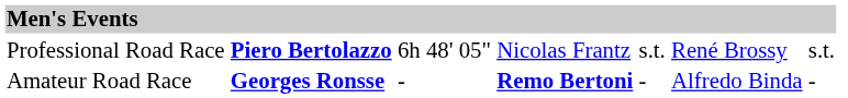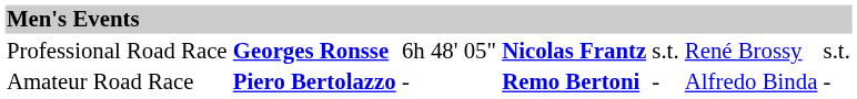Professional Road Race | column 2: Piero Bertolazzo -> Georges Ronsse
Professional Road Race | column 4: normal -> bold
Amateur Road Race | column 2: Georges Ronsse -> Piero Bertolazzo
